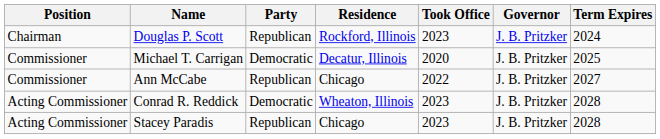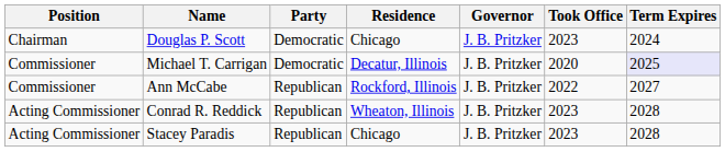columns swapped: Governor <-> Took Office
Douglas P. Scott | Party: Republican -> Democratic
Douglas P. Scott | Residence: Rockford, Illinois -> Chicago
Michael T. Carrigan | Term Expires: no background -> lavender background
Ann McCabe | Residence: Chicago -> Rockford, Illinois
Conrad R. Reddick | Party: Democratic -> Republican
